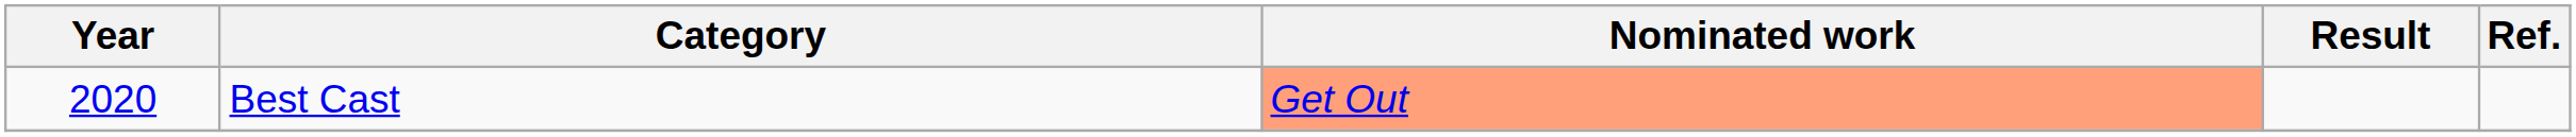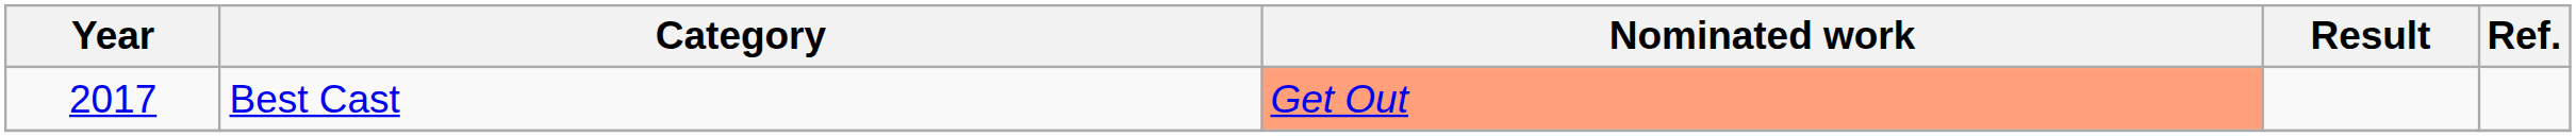Best Cast | Year: 2020 -> 2017
